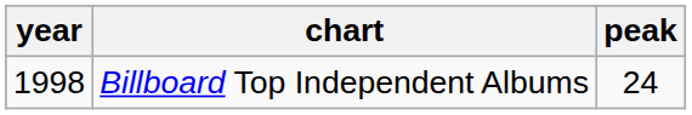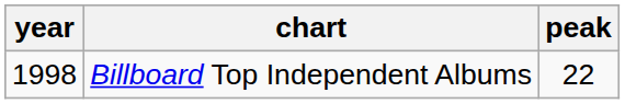Billboard Top Independent Albums | peak: 24 -> 22
